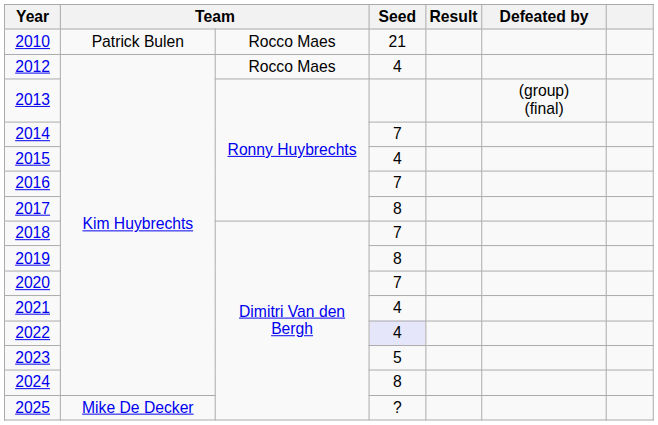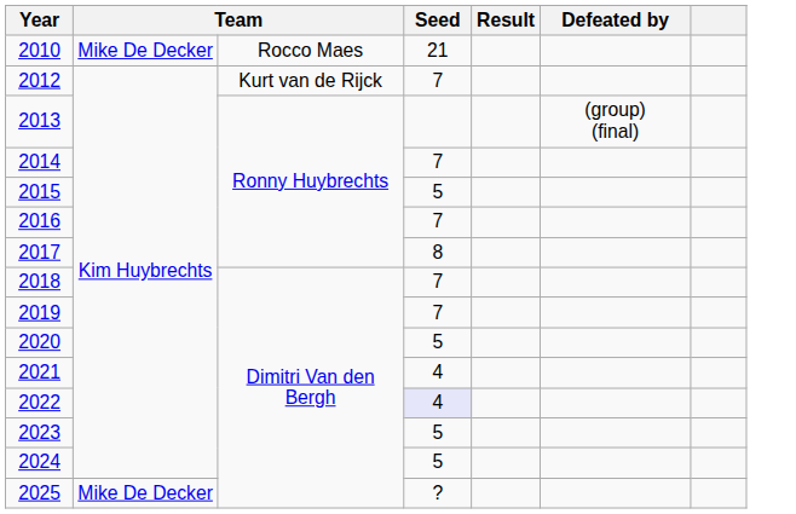2010 | column 2: Patrick Bulen -> Mike De Decker
2012 | column 3: Rocco Maes -> Kurt van de Rijck
2012 | Seed: 4 -> 7
2015 | Seed: 4 -> 5
2019 | Seed: 8 -> 7
2020 | Seed: 7 -> 5
2024 | Seed: 8 -> 5
